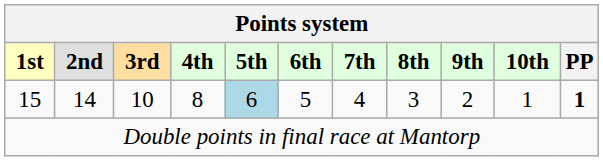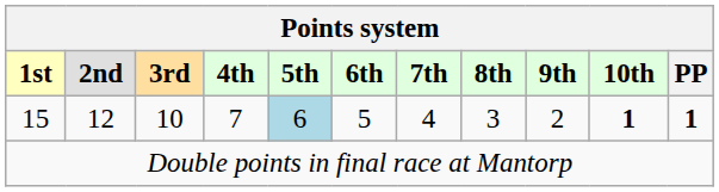15 | 2nd: 14 -> 12
15 | 4th: 8 -> 7
15 | 10th: normal -> bold
